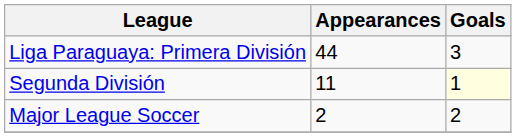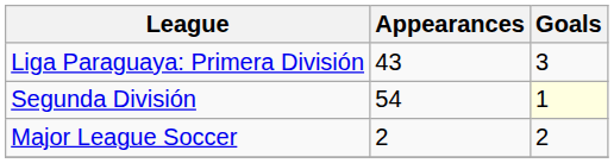Liga Paraguaya: Primera División | Appearances: 44 -> 43
Segunda División | Appearances: 11 -> 54
